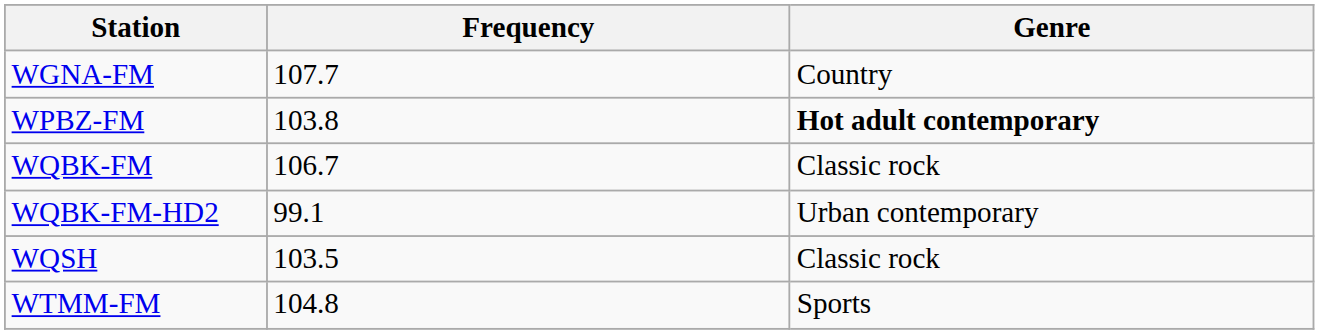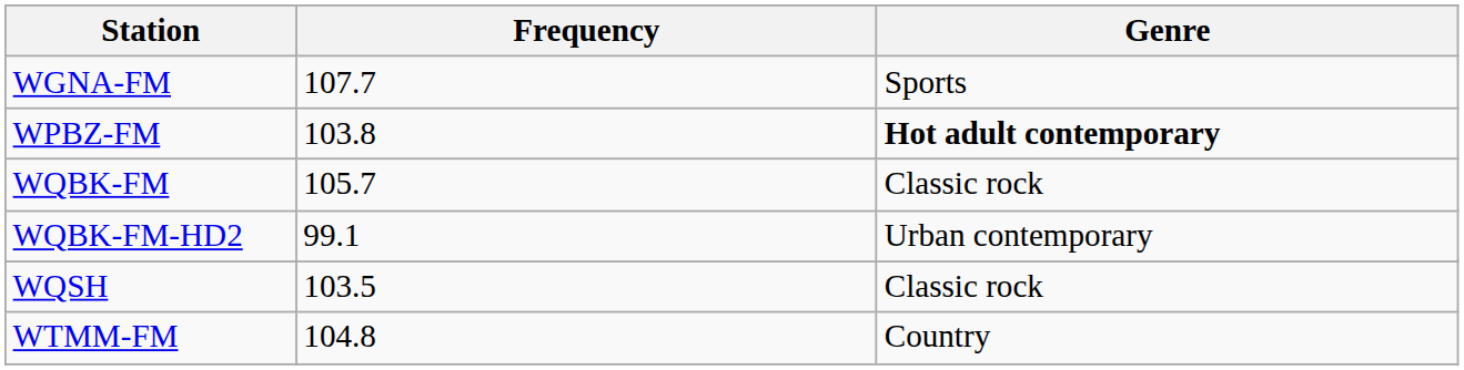WGNA-FM | Genre: Country -> Sports
WQBK-FM | Frequency: 106.7 -> 105.7
WTMM-FM | Genre: Sports -> Country
